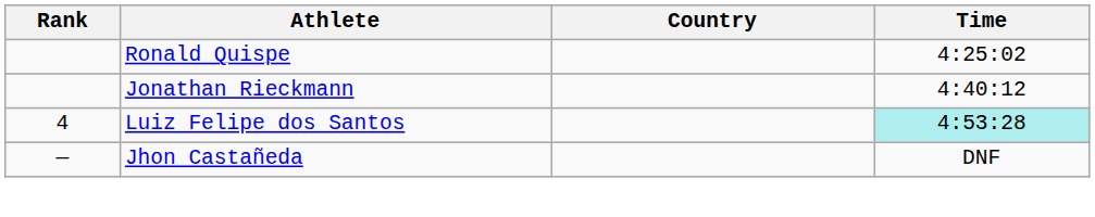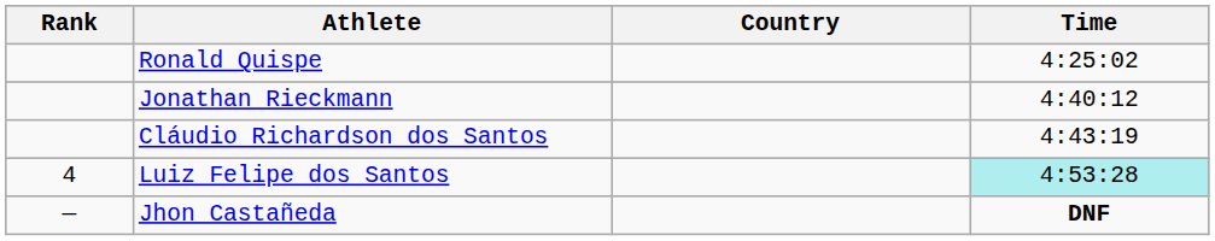+ row: Cláudio Richardson dos Santos | 4:43:19
Jhon Castañeda | Time: normal -> bold
